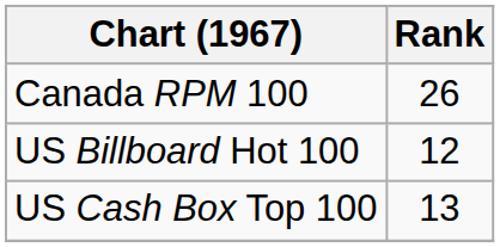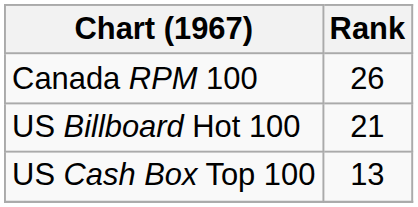US Billboard Hot 100 | Rank: 12 -> 21
